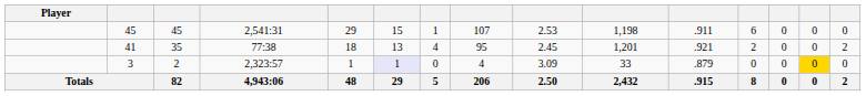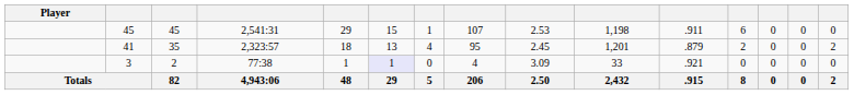41 | column 4: 77:38 -> 2,323:57
41 | column 11: .921 -> .879
3 | column 4: 2,323:57 -> 77:38
3 | column 11: .879 -> .921
3 | column 14: gold background -> no background
